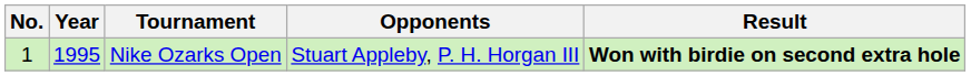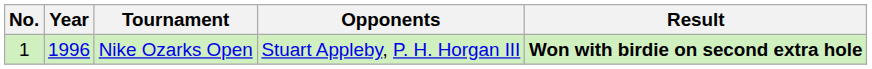Nike Ozarks Open | Year: 1995 -> 1996
